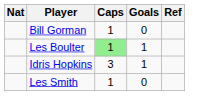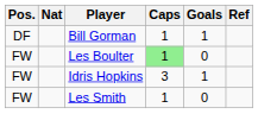+ column: Pos. | DF | FW | FW | FW
Bill Gorman | Goals: 0 -> 1
Les Boulter | Goals: 1 -> 0
